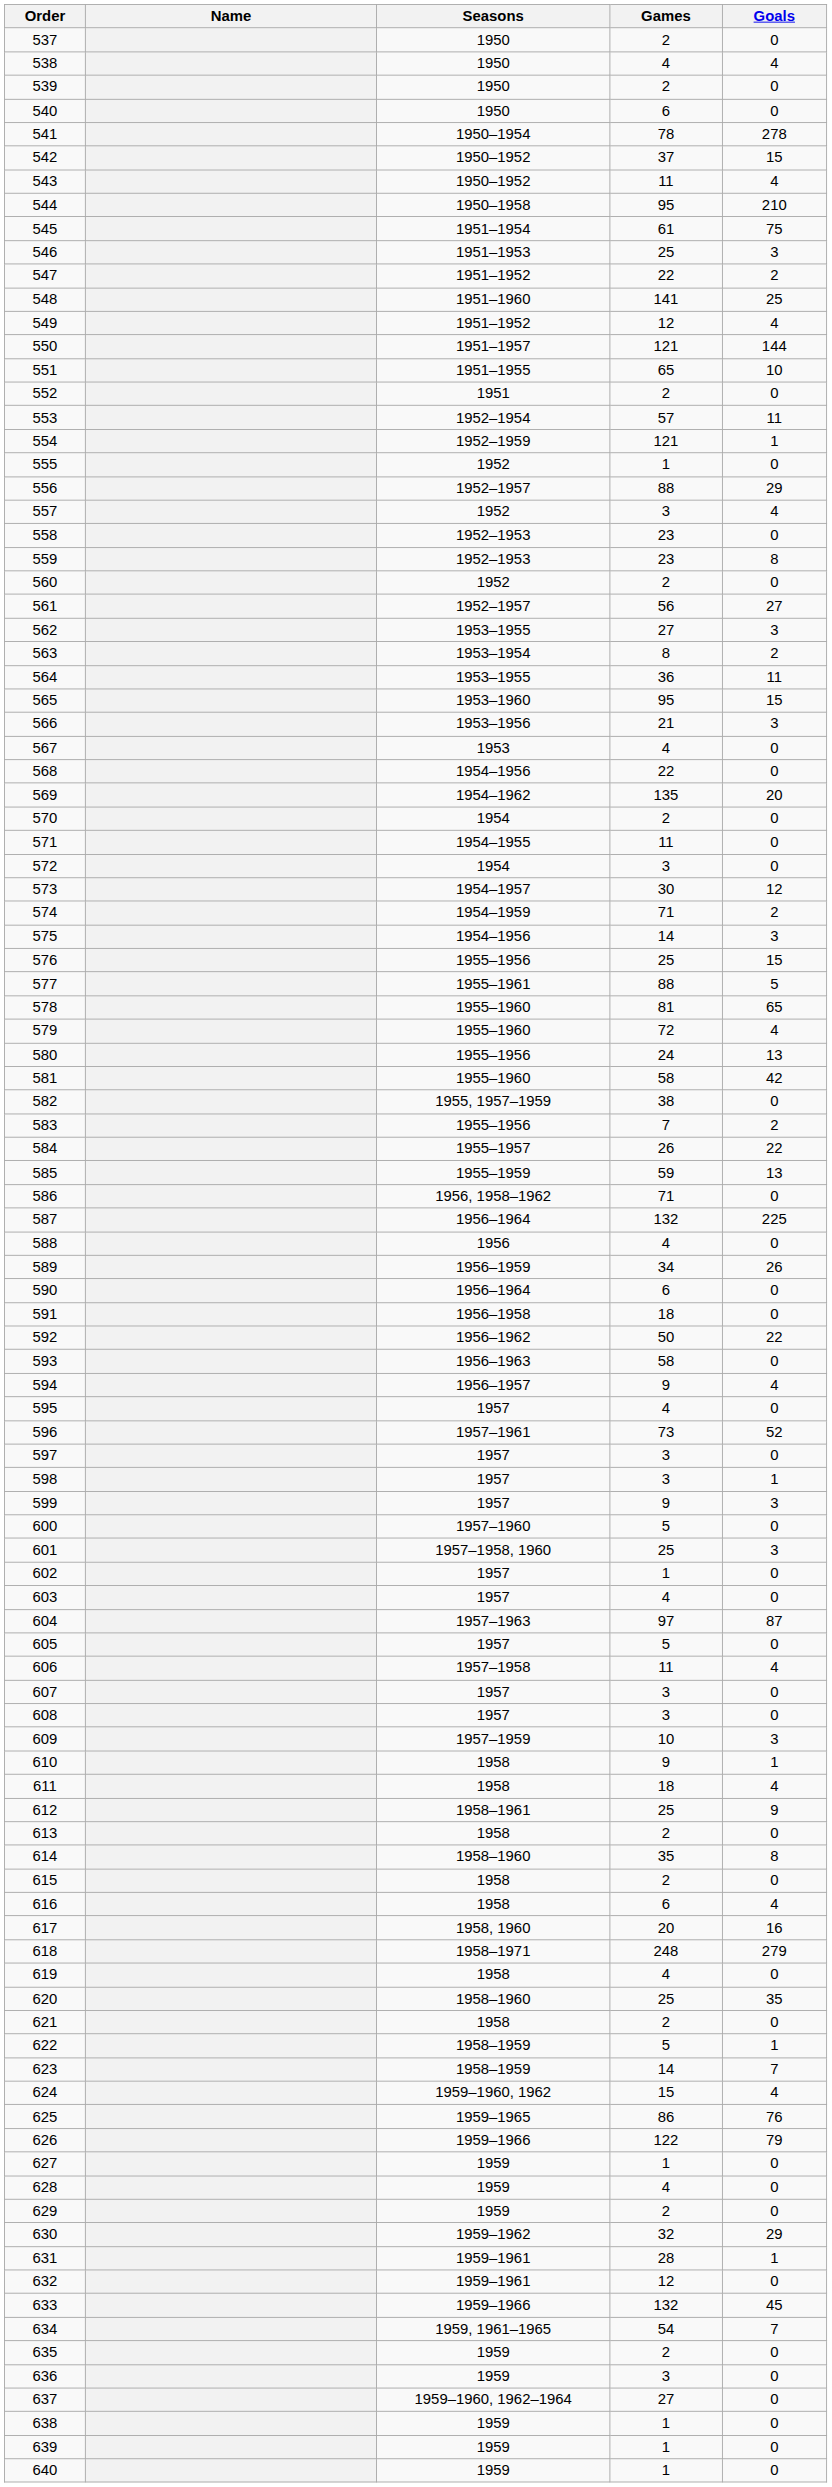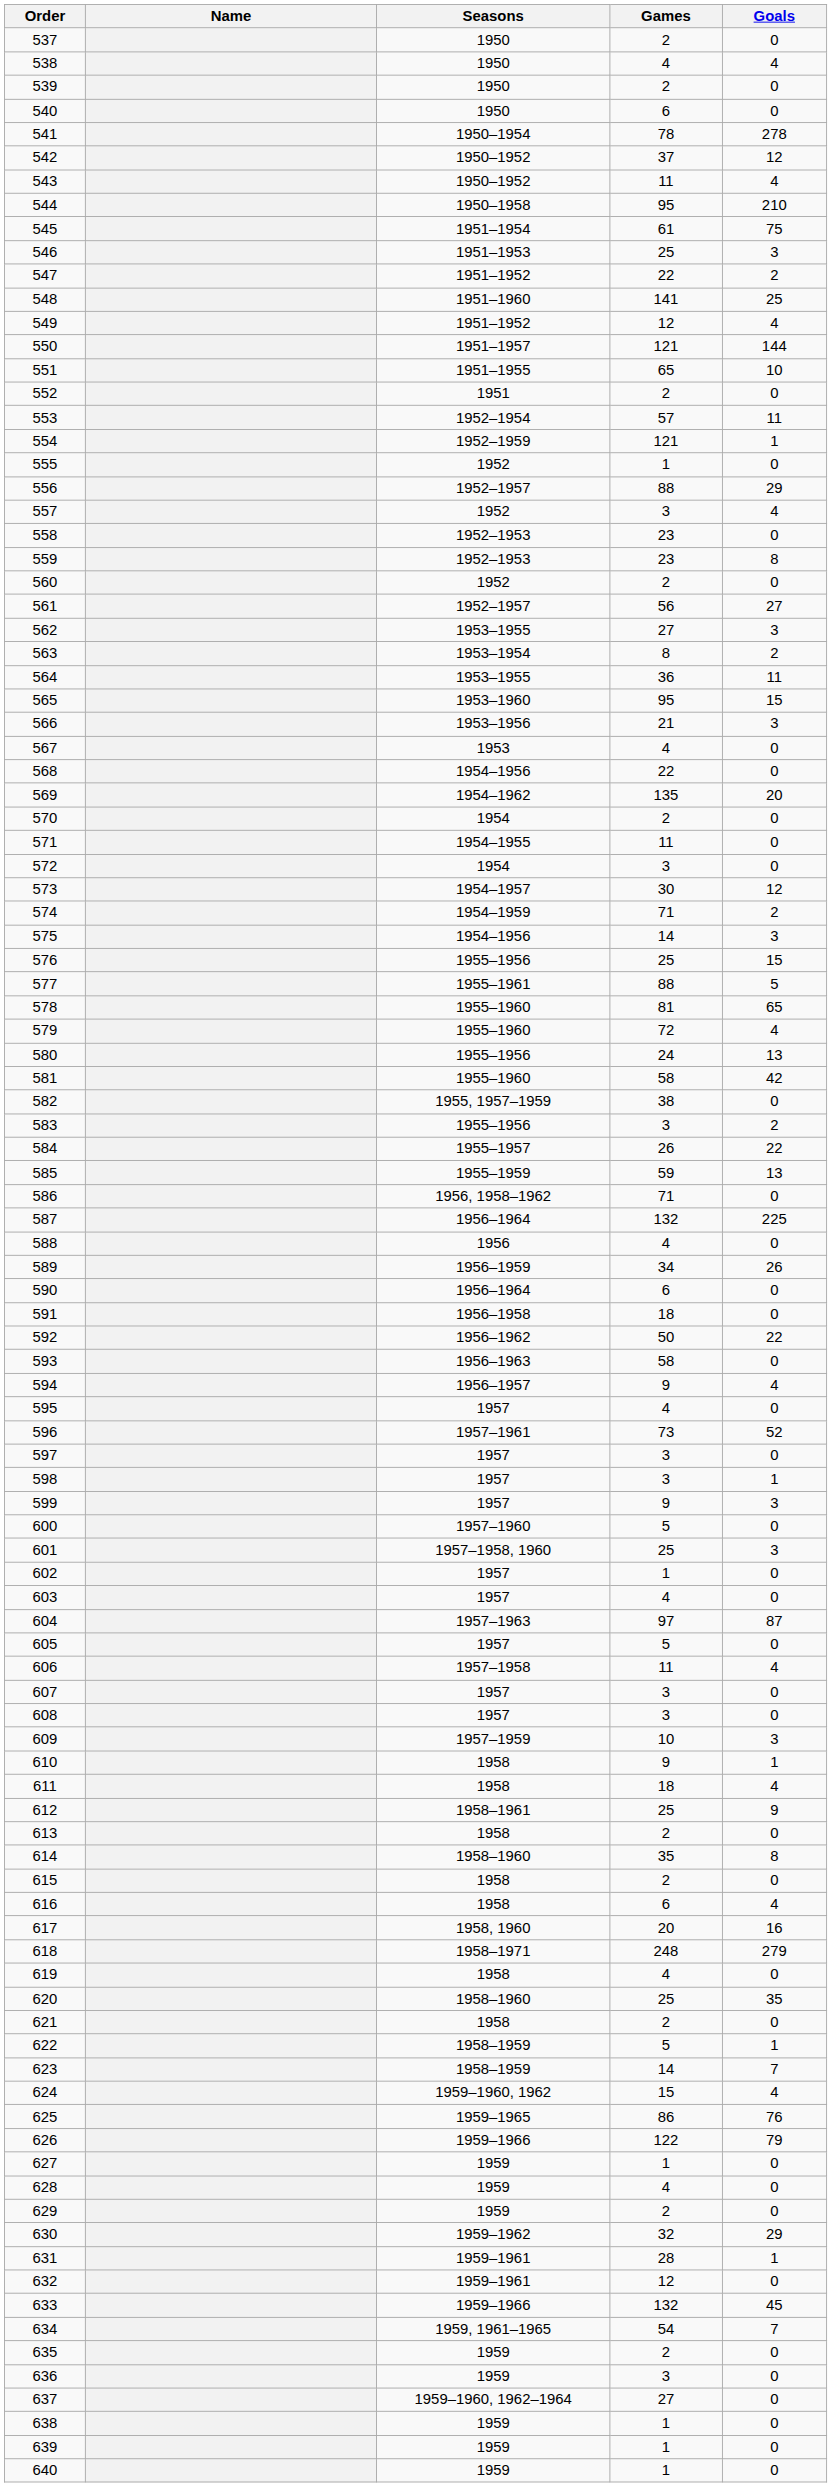542 | Goals: 15 -> 12
583 | Games: 7 -> 3
